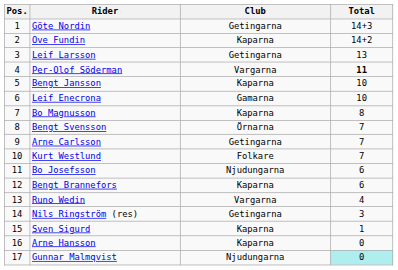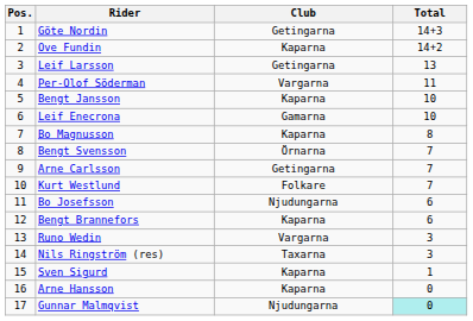Per-Olof Söderman | Total: bold -> normal
Runo Wedin | Total: 4 -> 3
Nils Ringström (res) | Club: Getingarna -> Taxarna
